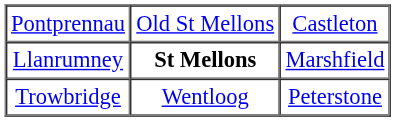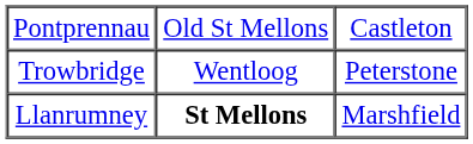rows swapped: Llanrumney <-> Trowbridge
